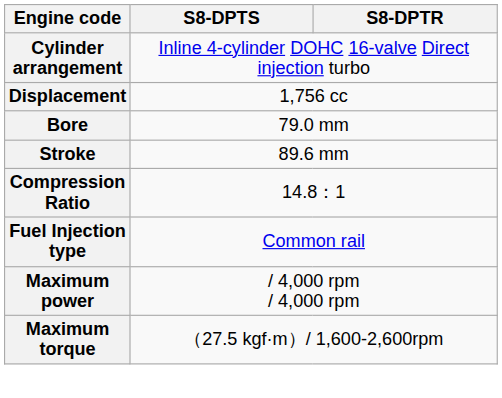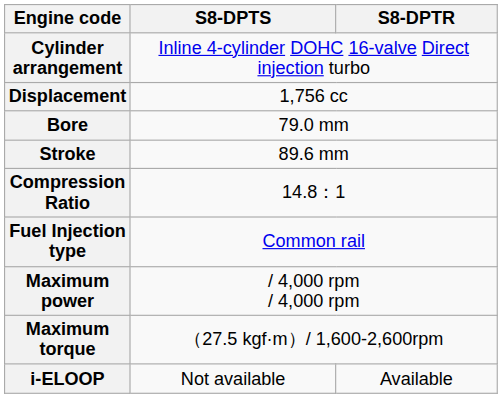+ row: i-ELOOP | Not available | Available
